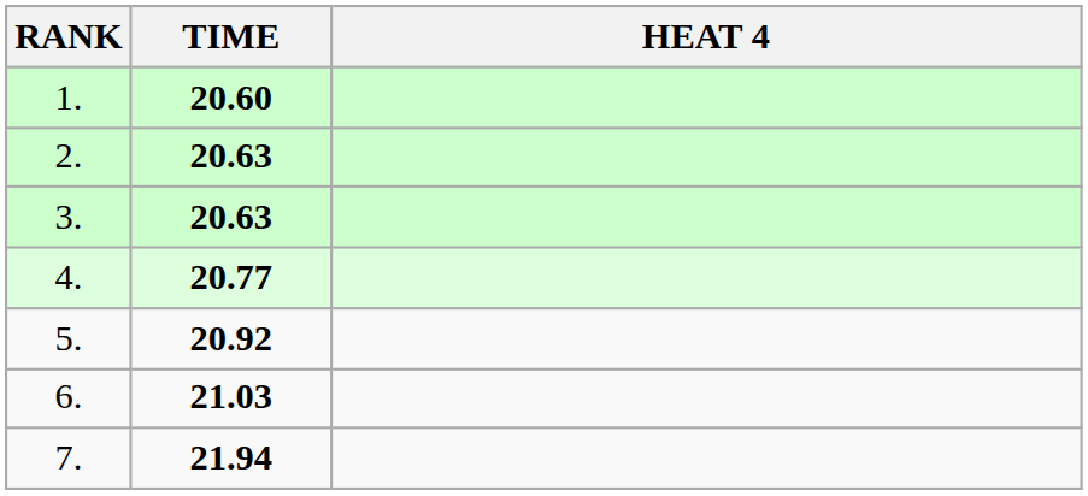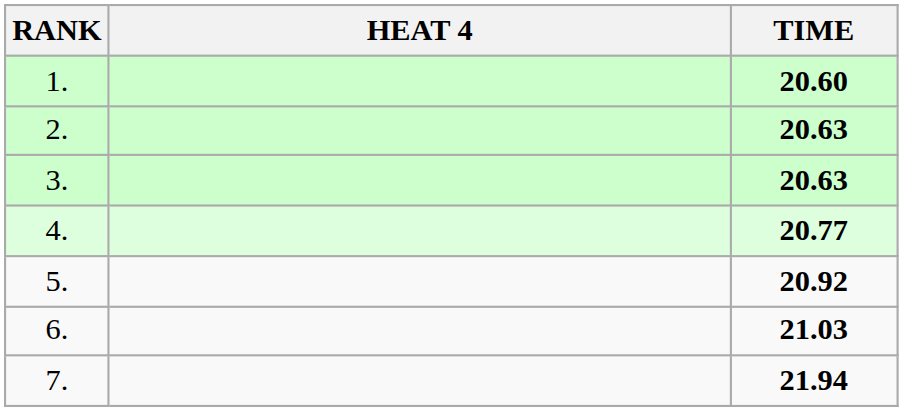columns swapped: HEAT 4 <-> TIME
